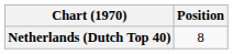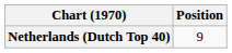Netherlands (Dutch Top 40) | Position: 8 -> 9
